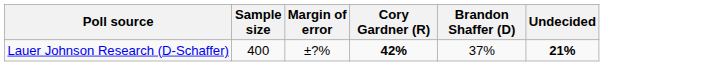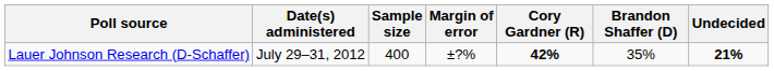+ column: Date(s) administered | July 29–31, 2012
Lauer Johnson Research (D-Schaffer) | Brandon Shaffer (D): 37% -> 35%
